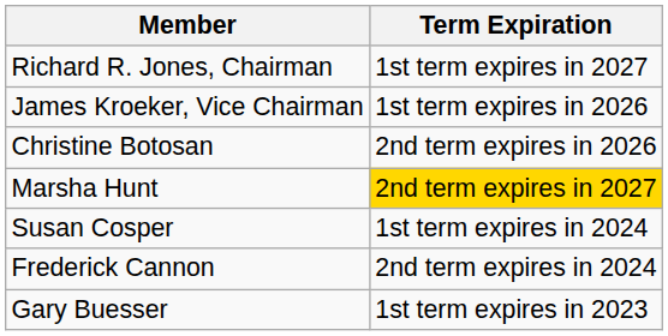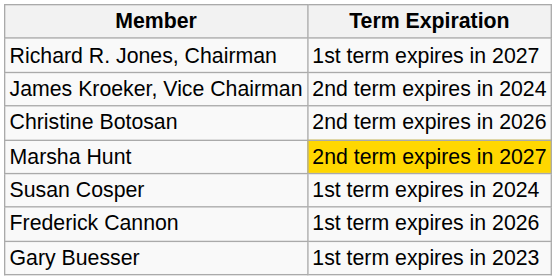James Kroeker, Vice Chairman | Term Expiration: 1st term expires in 2026 -> 2nd term expires in 2024
Frederick Cannon | Term Expiration: 2nd term expires in 2024 -> 1st term expires in 2026
